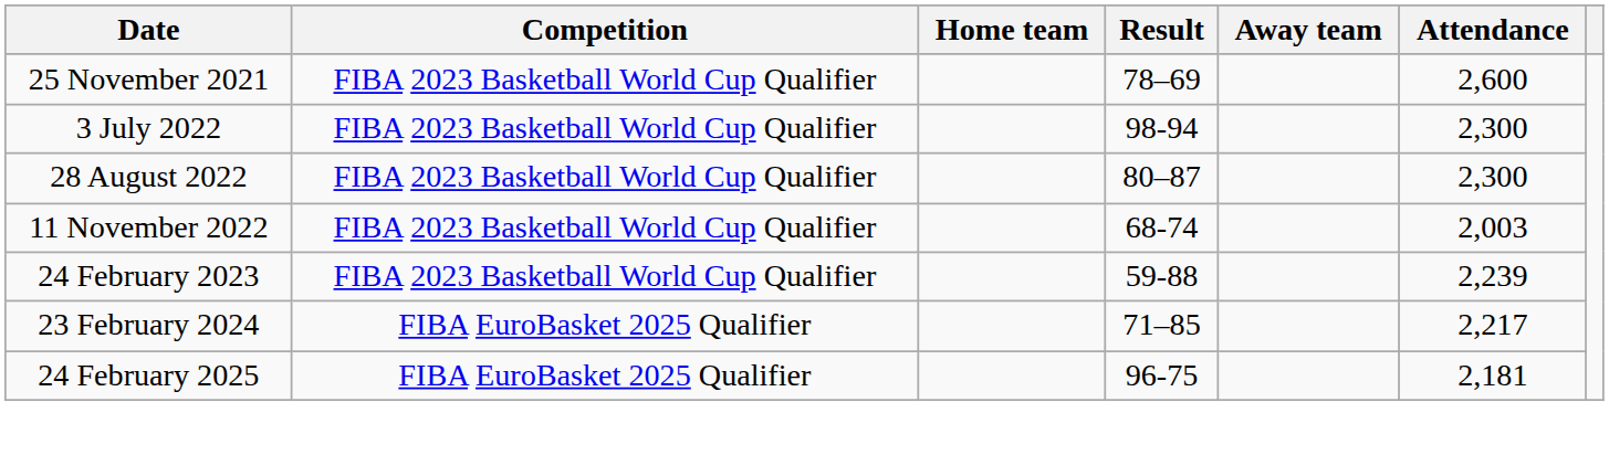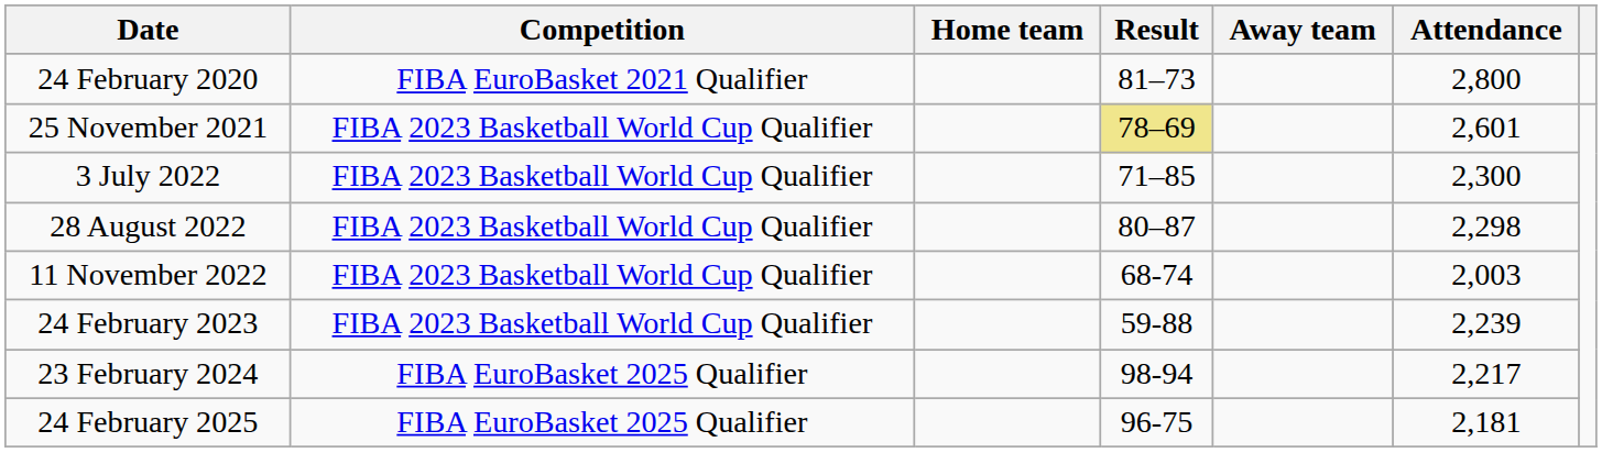+ row: 24 February 2020 | FIBA EuroBasket 2021 Qualifier | 81–73 | 2,800
25 November 2021 | Result: no background -> khaki background
25 November 2021 | Attendance: 2,600 -> 2,601
3 July 2022 | Result: 98-94 -> 71–85
28 August 2022 | Attendance: 2,300 -> 2,298
23 February 2024 | Result: 71–85 -> 98-94
